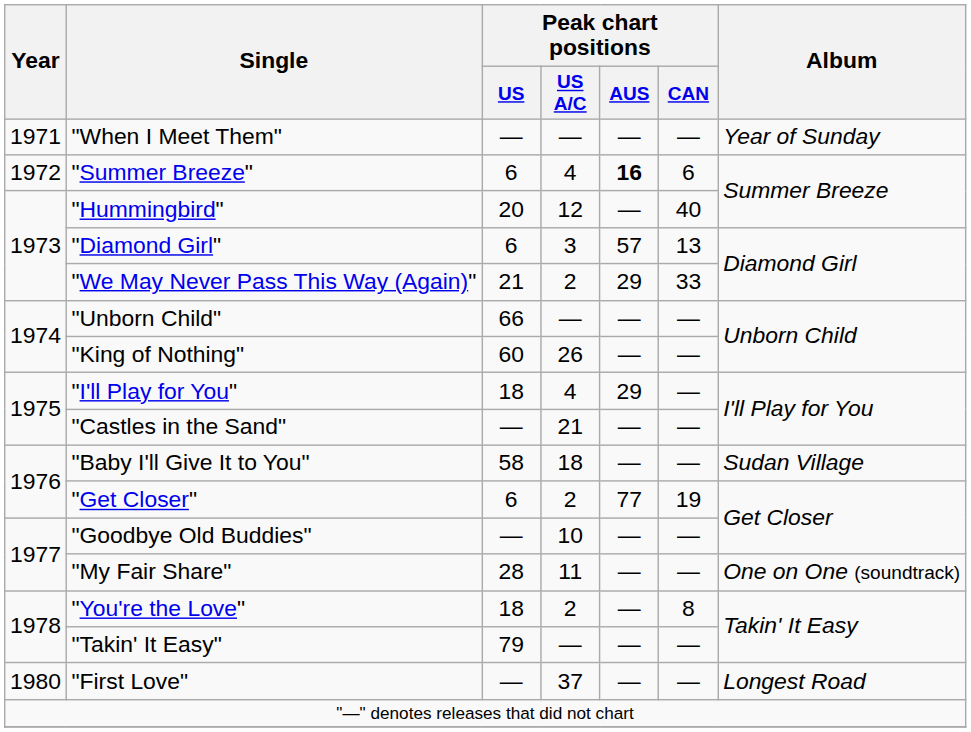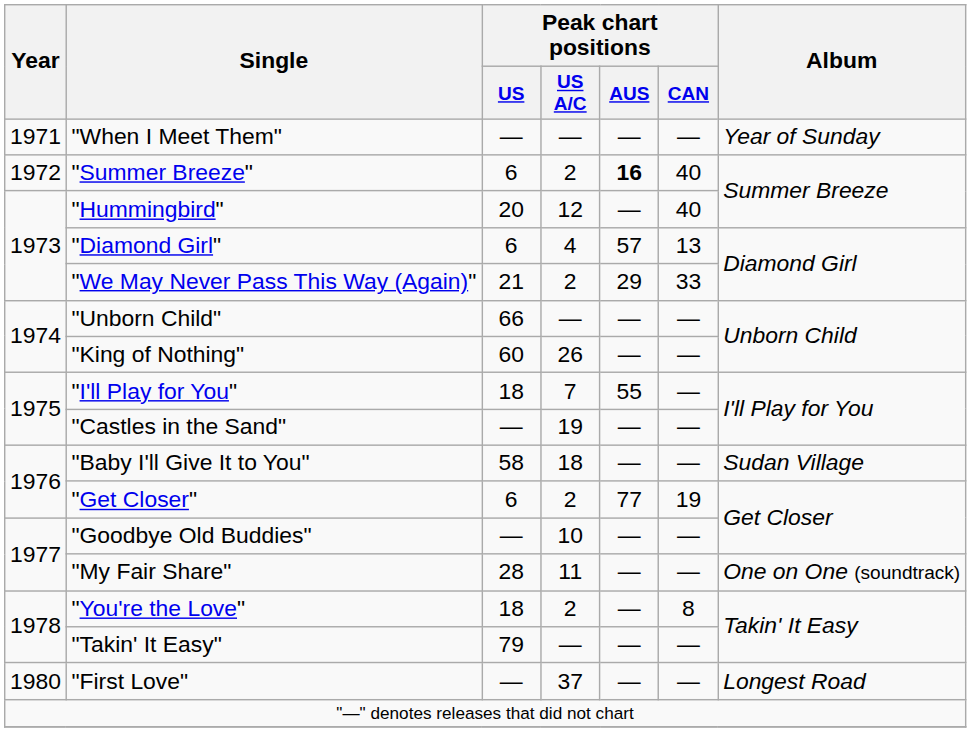"Summer Breeze" | Peak chart positions / US A/C: 4 -> 2
"Summer Breeze" | Peak chart positions / CAN: 6 -> 40
"Diamond Girl" | Peak chart positions / US A/C: 3 -> 4
"I'll Play for You" | Peak chart positions / US A/C: 4 -> 7
"I'll Play for You" | Peak chart positions / AUS: 29 -> 55
"Castles in the Sand" | Peak chart positions / US A/C: 21 -> 19
